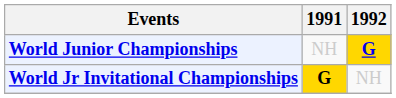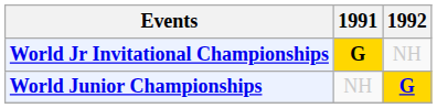rows swapped: World Jr Invitational Championships <-> World Junior Championships
